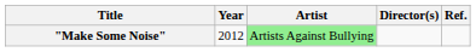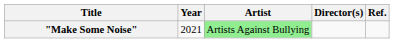"Make Some Noise" | Year: 2012 -> 2021
